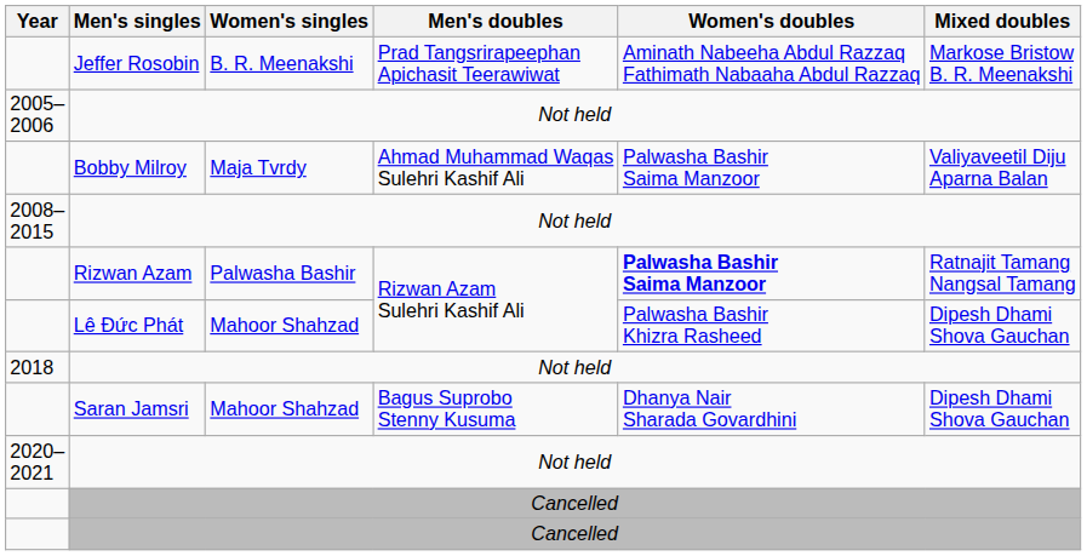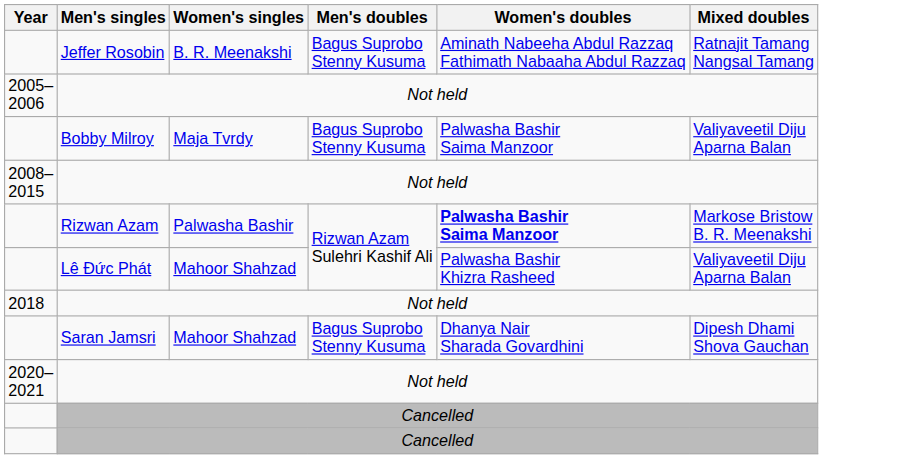Jeffer Rosobin | Men's doubles: Prad Tangsrirapeephan Apichasit Teerawiwat -> Bagus Suprobo Stenny Kusuma
Jeffer Rosobin | Mixed doubles: Markose Bristow B. R. Meenakshi -> Ratnajit Tamang Nangsal Tamang
Bobby Milroy | Men's doubles: Ahmad Muhammad Waqas Sulehri Kashif Ali -> Bagus Suprobo Stenny Kusuma
Rizwan Azam | Mixed doubles: Ratnajit Tamang Nangsal Tamang -> Markose Bristow B. R. Meenakshi
Lê Đức Phát | Mixed doubles: Dipesh Dhami Shova Gauchan -> Valiyaveetil Diju Aparna Balan
